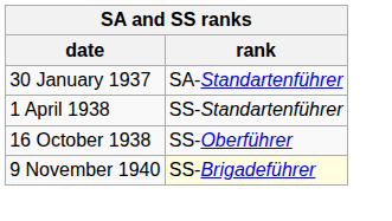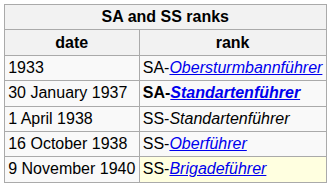+ row: 1933 | SA-Obersturmbannführer
30 January 1937 | rank: normal -> bold
